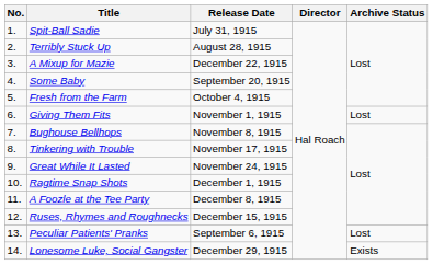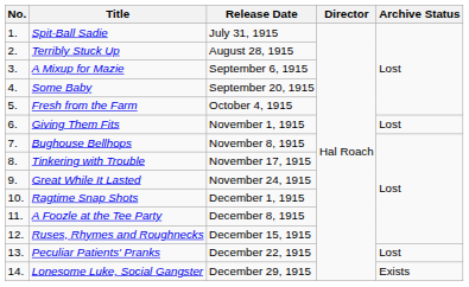A Mixup for Mazie | Release Date: December 22, 1915 -> September 6, 1915
Peculiar Patients' Pranks | Release Date: September 6, 1915 -> December 22, 1915
